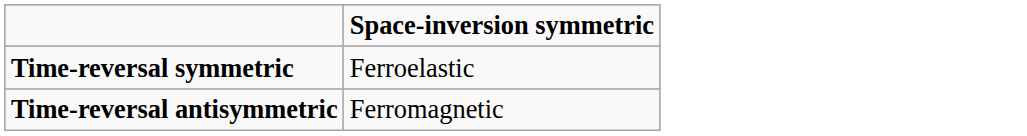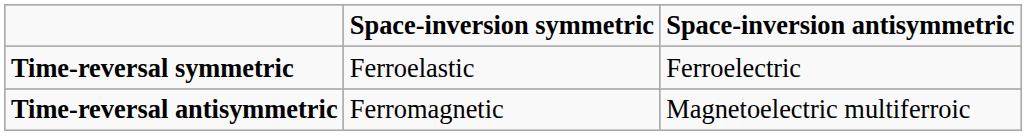+ column: Space-inversion antisymmetric | Ferroelectric | Magnetoelectric multiferroic
